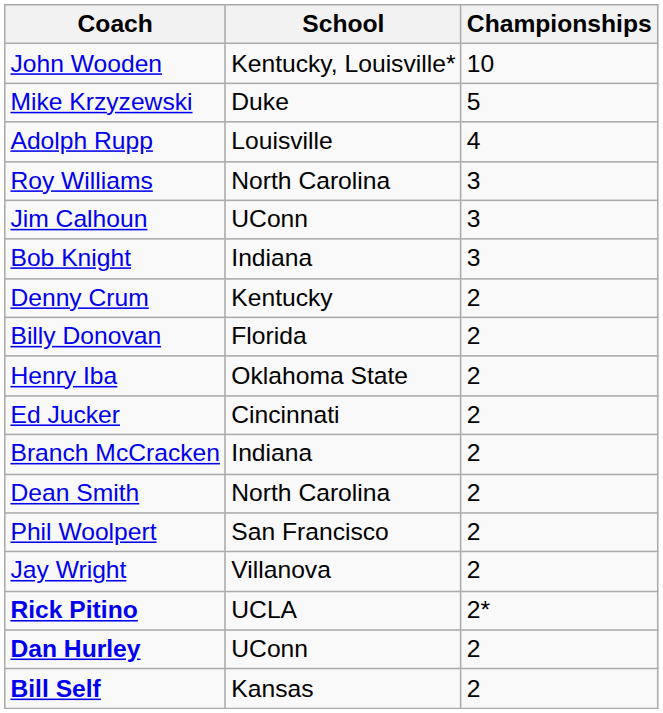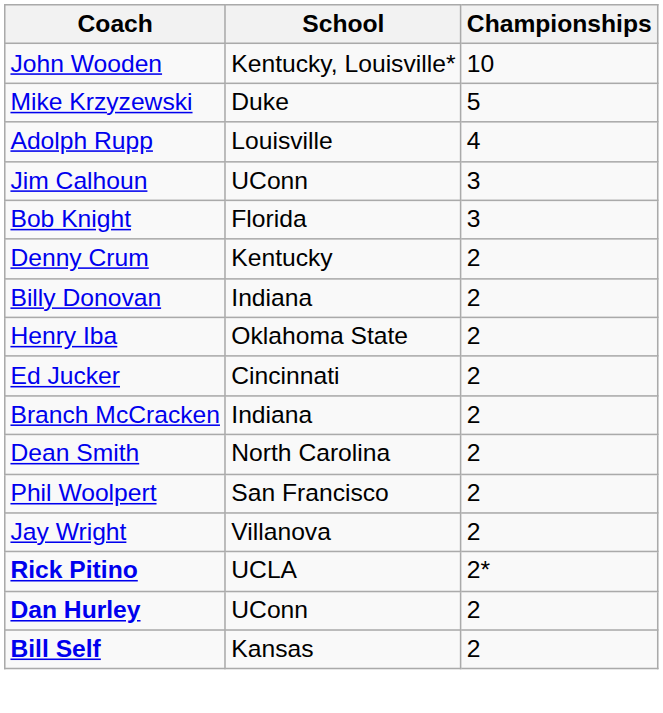- row: Roy Williams | North Carolina | 3
Bob Knight | School: Indiana -> Florida
Billy Donovan | School: Florida -> Indiana
